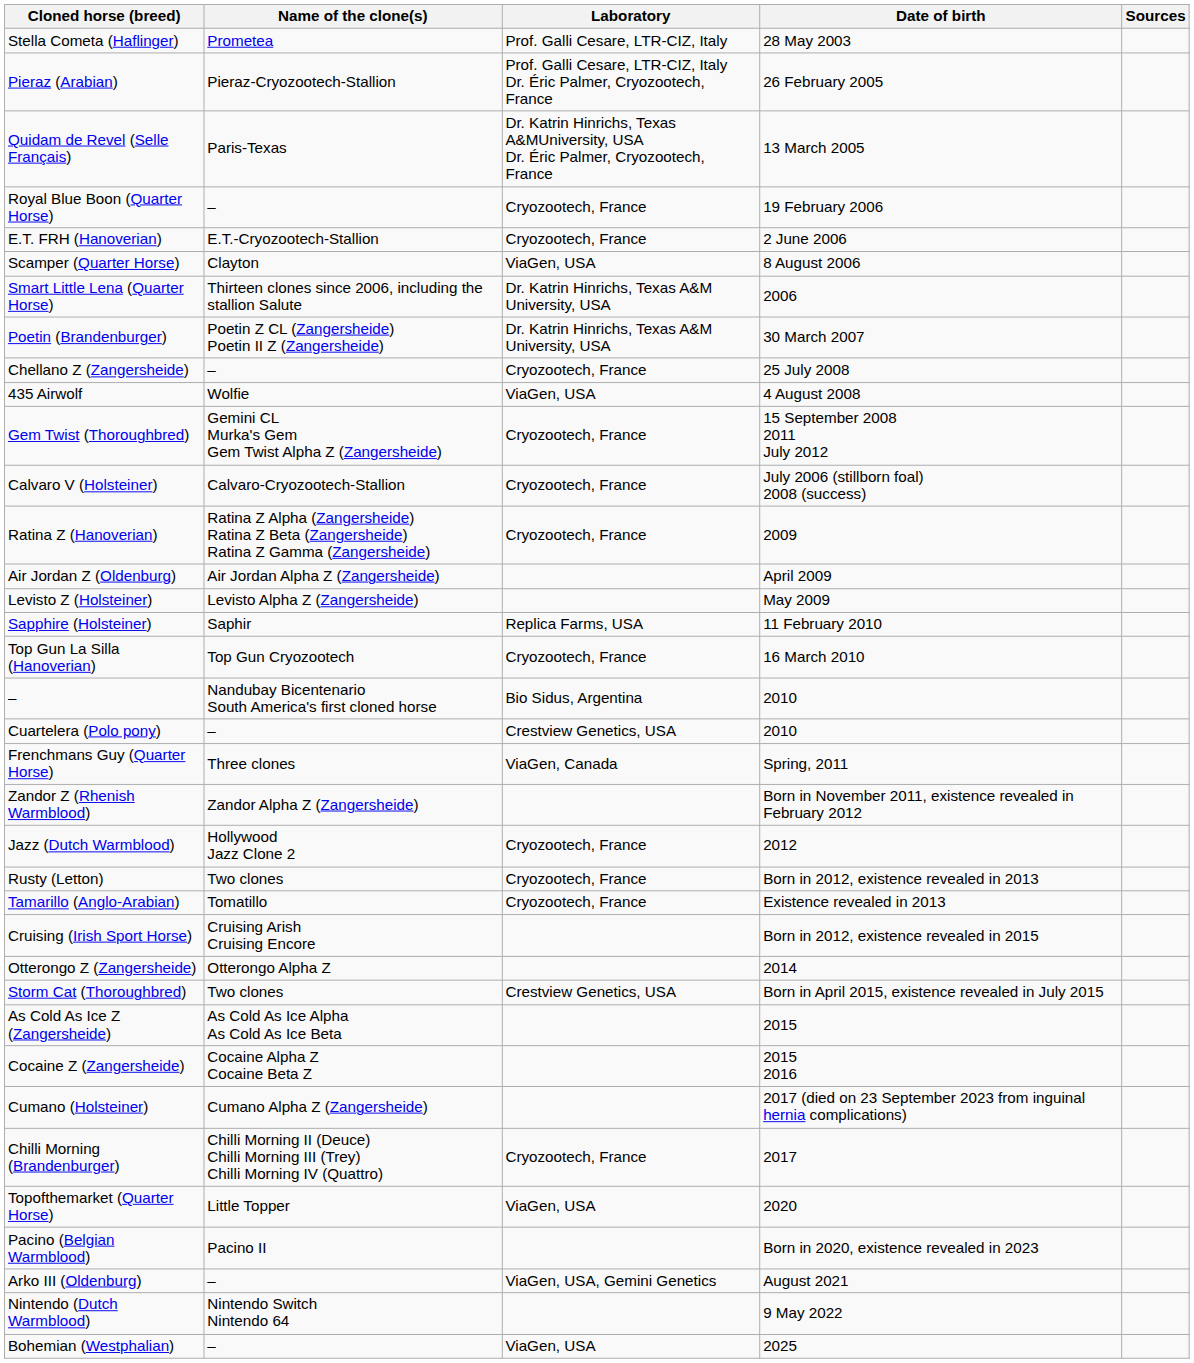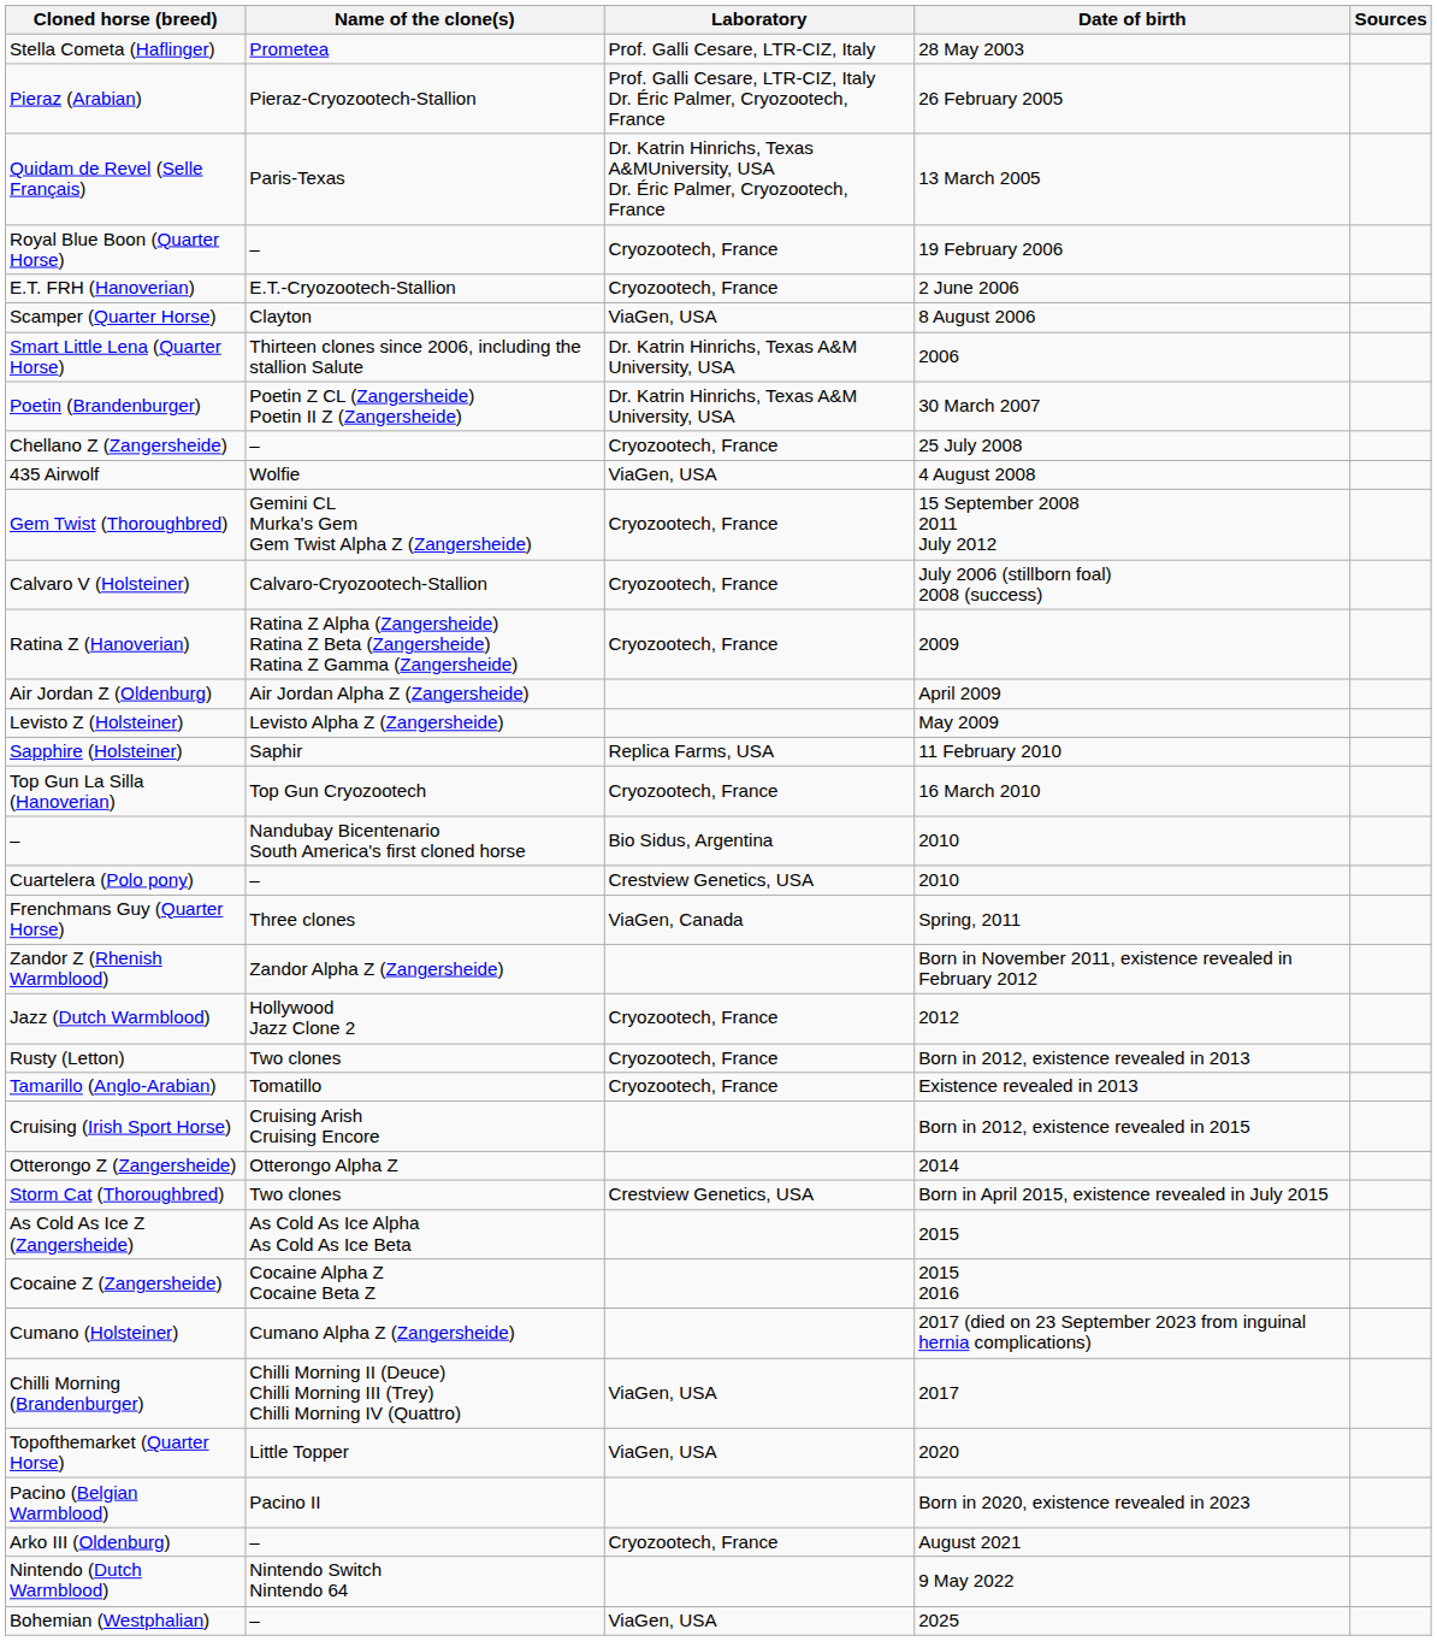Chilli Morning (Brandenburger) | Laboratory: Cryozootech, France -> ViaGen, USA
Arko III (Oldenburg) | Laboratory: ViaGen, USA, Gemini Genetics -> Cryozootech, France
